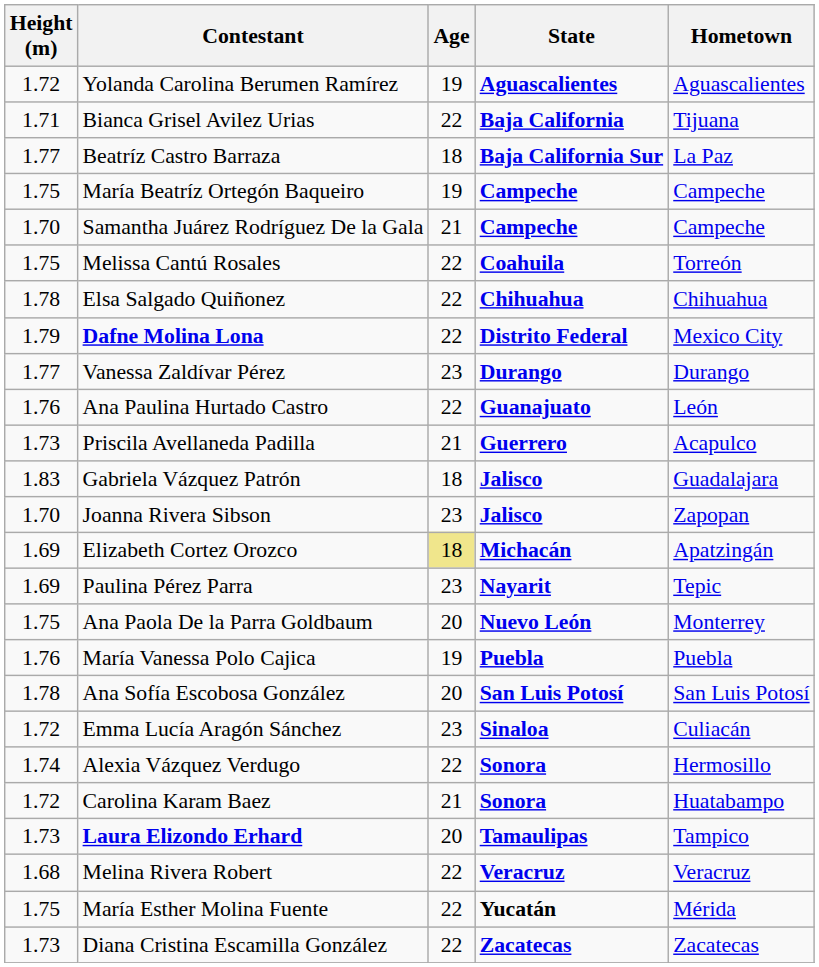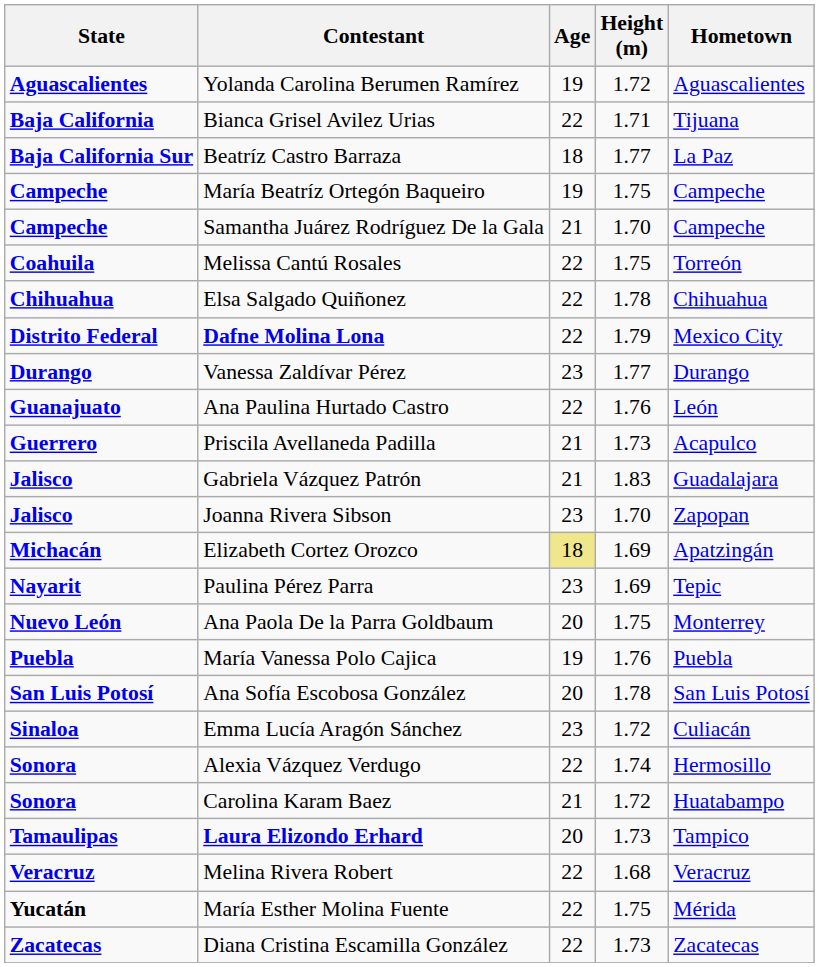columns swapped: State <-> Height (m)
Gabriela Vázquez Patrón | Age: 18 -> 21
